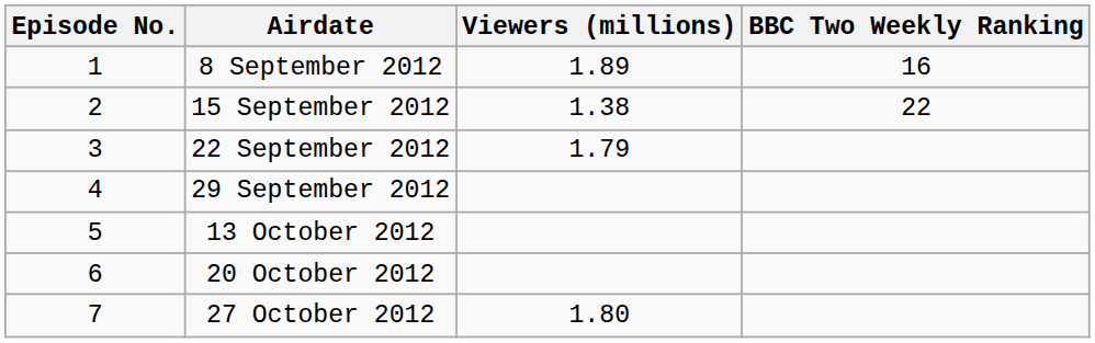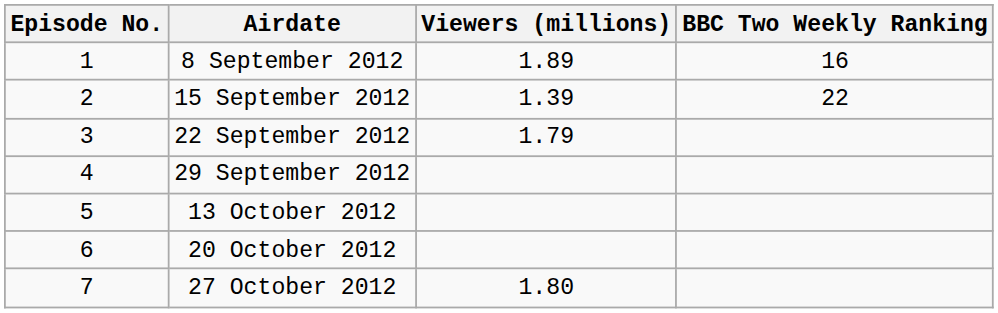15 September 2012 | Viewers (millions): 1.38 -> 1.39
